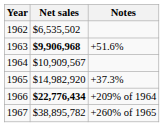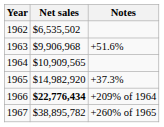1963 | Net sales: bold -> normal
1964 | Net sales: $10,909,567 -> $10,909,565
